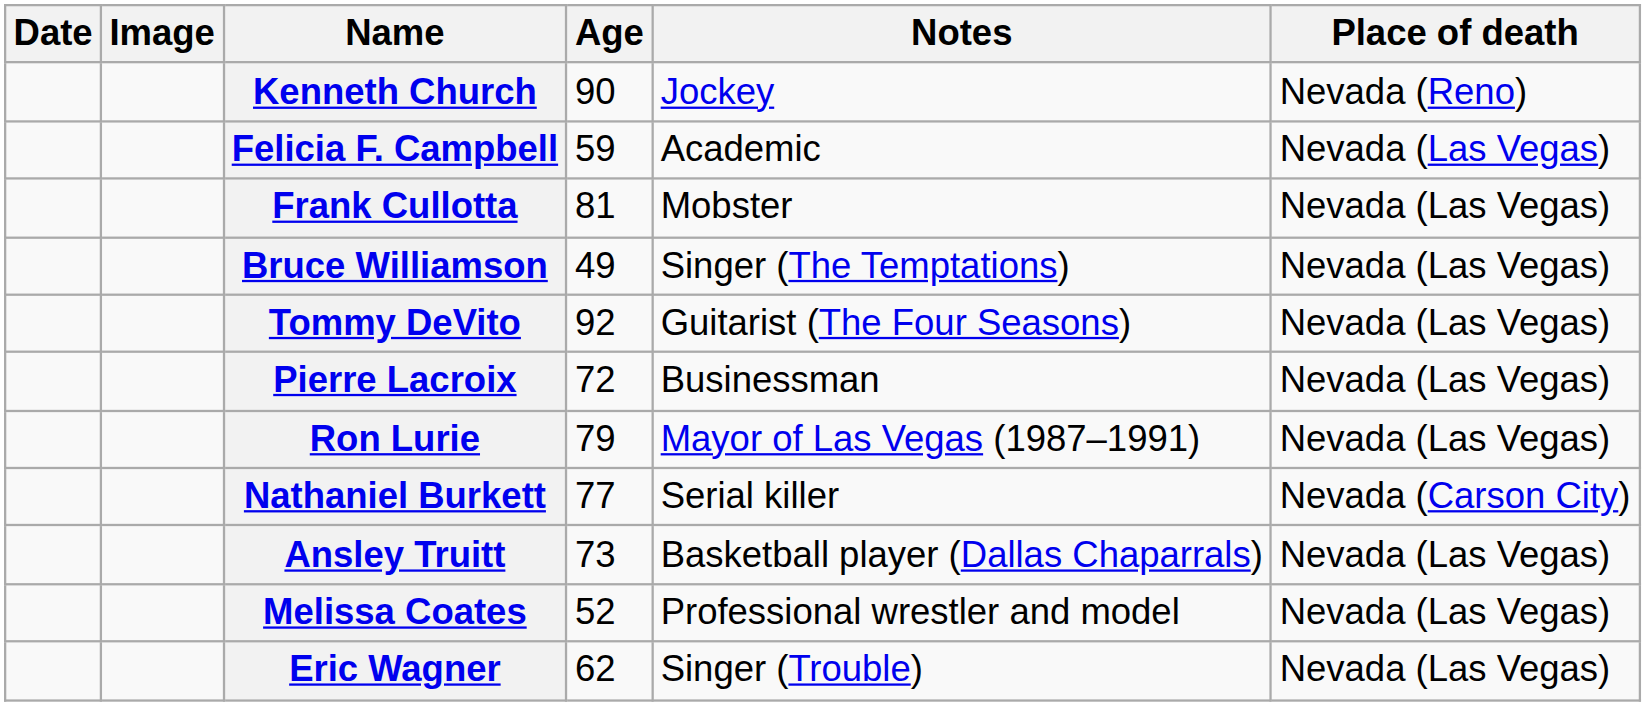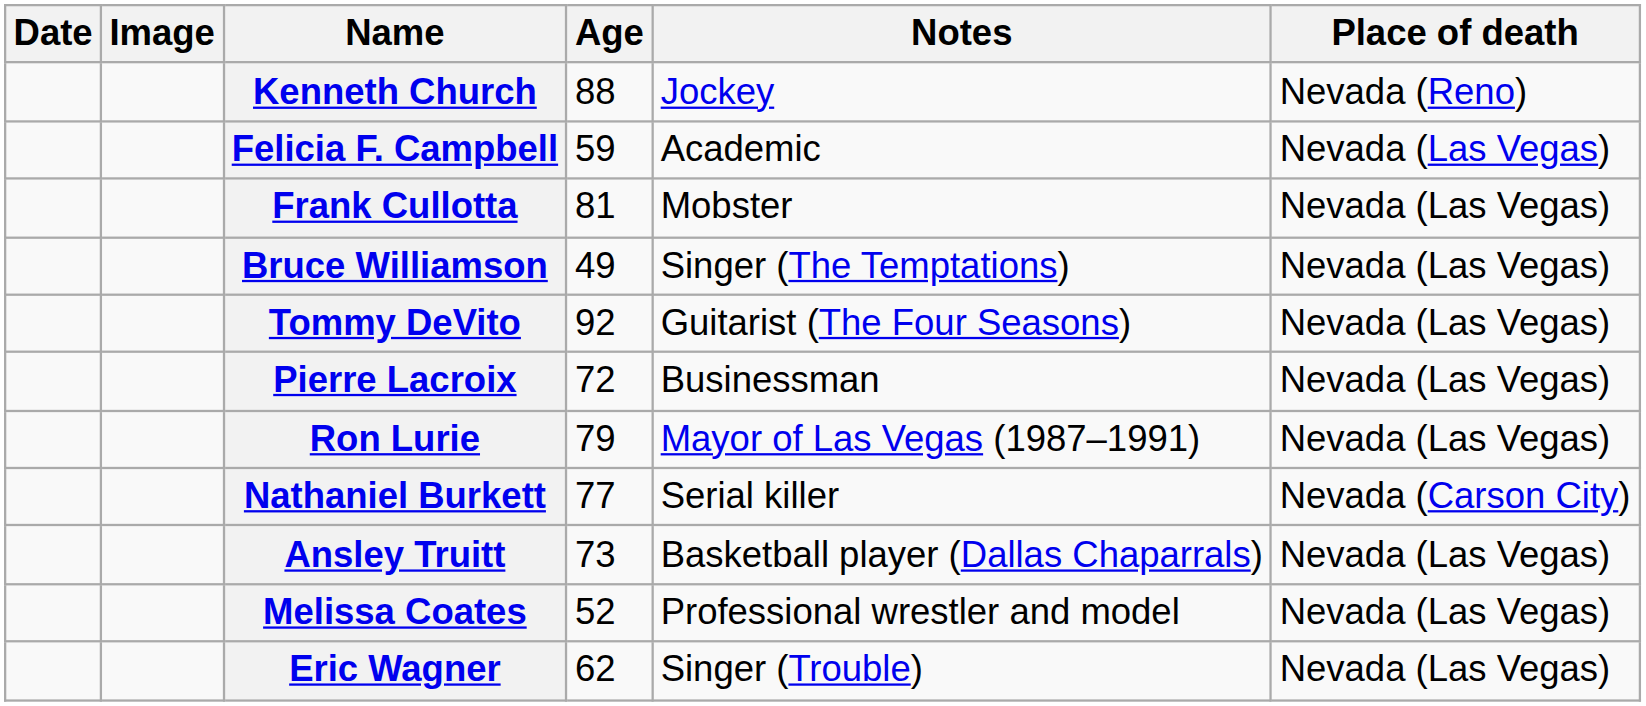Kenneth Church | Age: 90 -> 88
